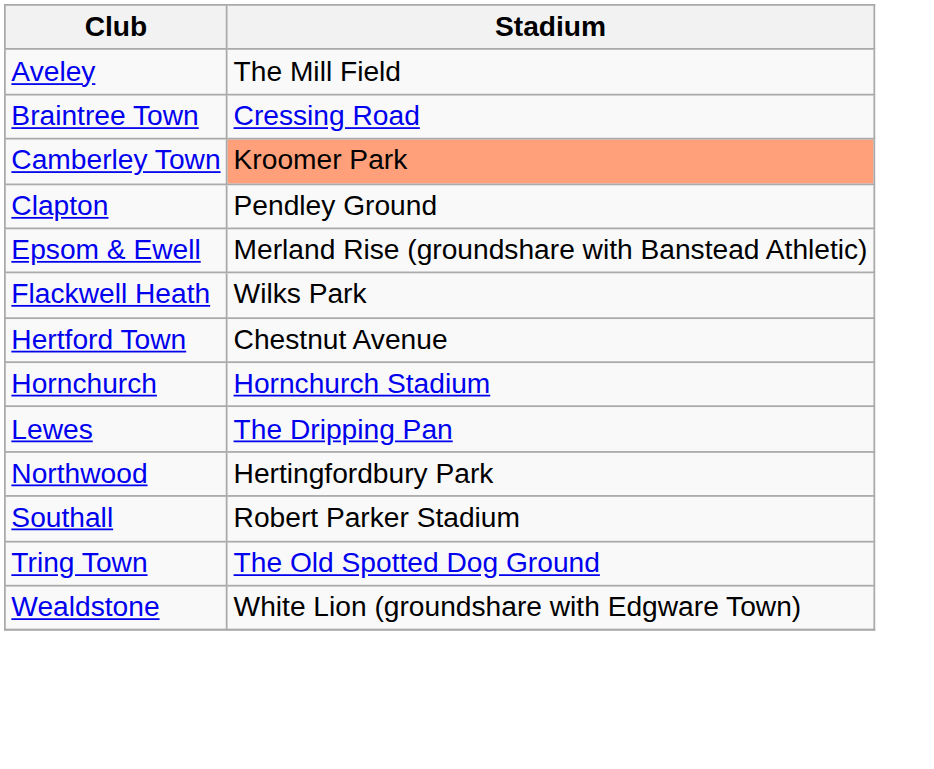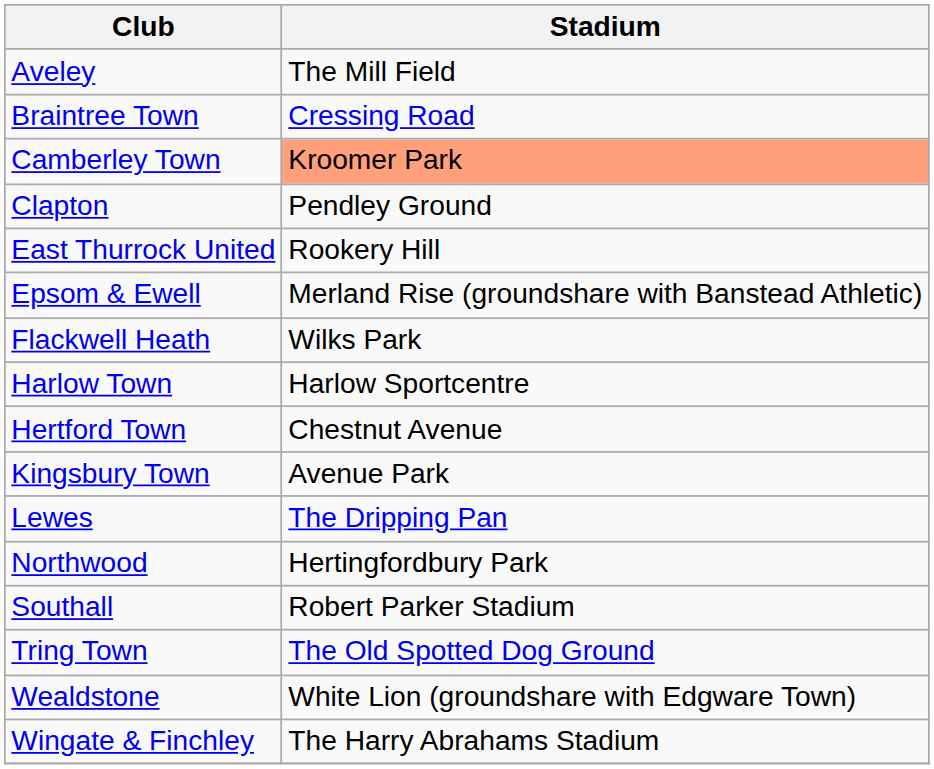+ row: East Thurrock United | Rookery Hill
+ row: Harlow Town | Harlow Sportcentre
- row: Hornchurch | Hornchurch Stadium
+ row: Kingsbury Town | Avenue Park
+ row: Wingate & Finchley | The Harry Abrahams Stadium
